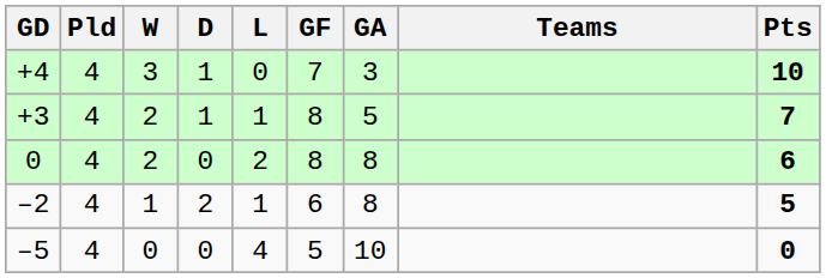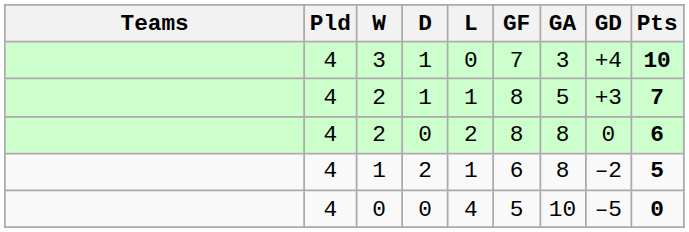columns swapped: Teams <-> GD
